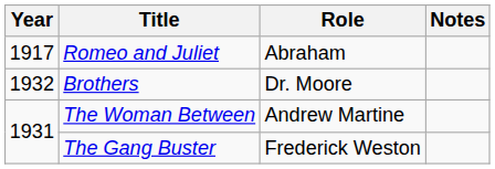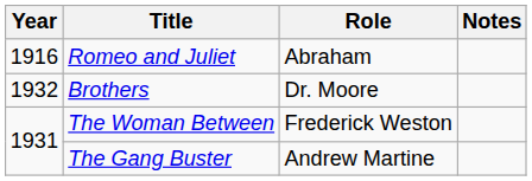Romeo and Juliet | Year: 1917 -> 1916
The Woman Between | Role: Andrew Martine -> Frederick Weston
The Gang Buster | Role: Frederick Weston -> Andrew Martine
